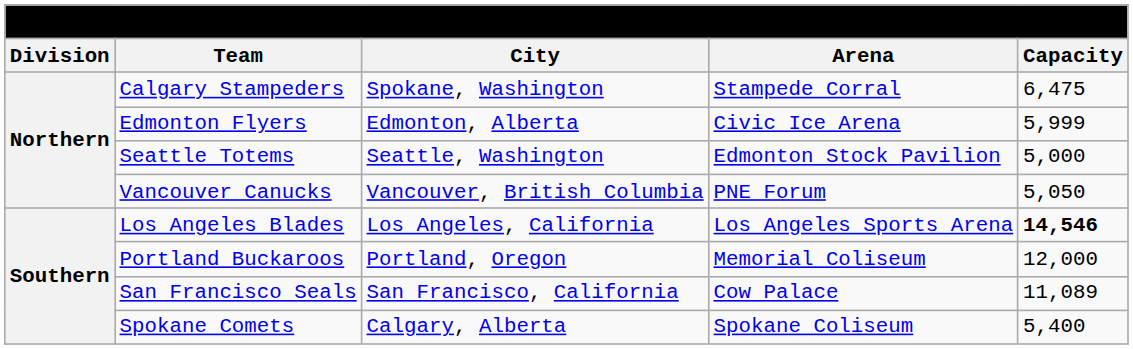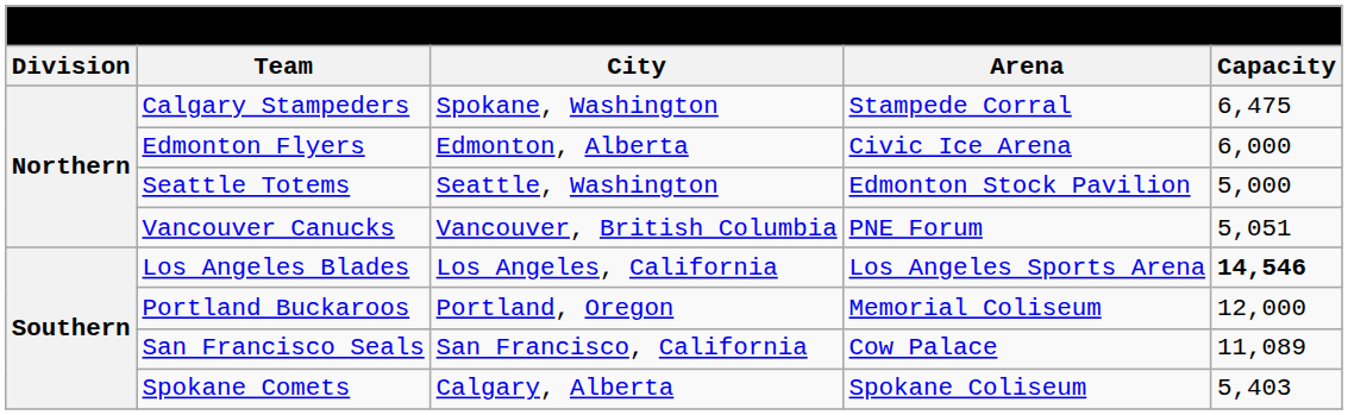Edmonton Flyers | Capacity: 5,999 -> 6,000
Vancouver Canucks | Capacity: 5,050 -> 5,051
Spokane Comets | Capacity: 5,400 -> 5,403
